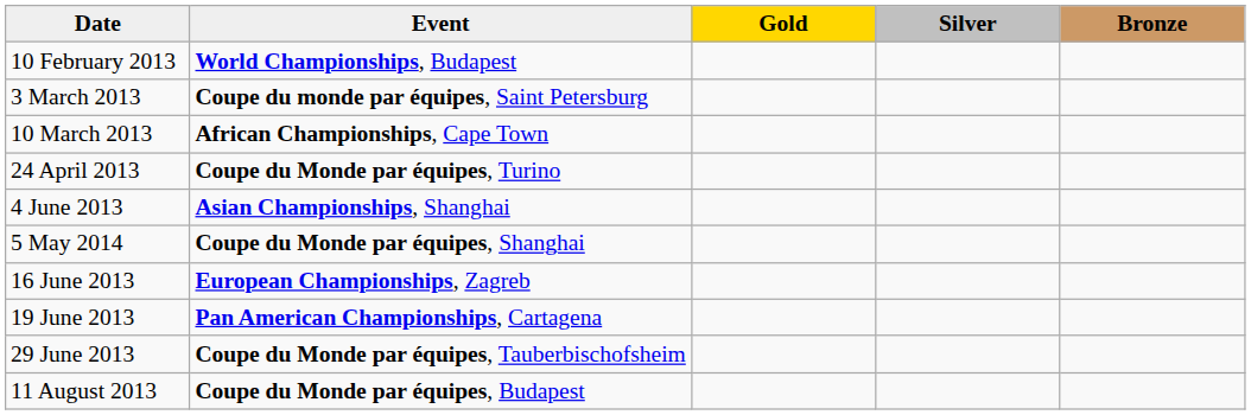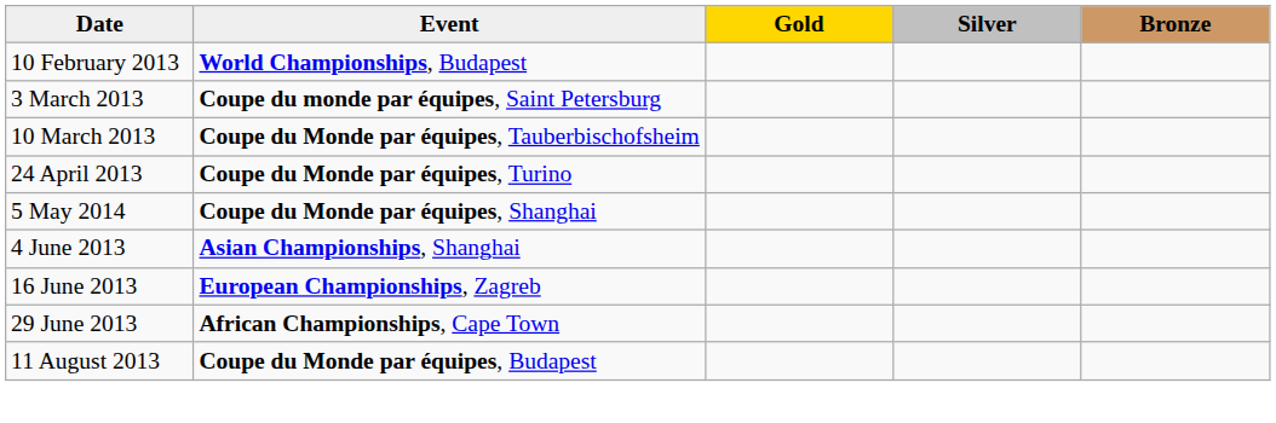10 March 2013 | Event: African Championships, Cape Town -> Coupe du Monde par équipes, Tauberbischofsheim
rows swapped: 5 May 2014 <-> 4 June 2013
- row: 19 June 2013 | Pan American Championships, Cartagena
29 June 2013 | Event: Coupe du Monde par équipes, Tauberbischofsheim -> African Championships, Cape Town
